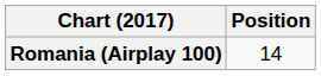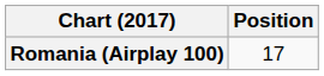Romania (Airplay 100) | Position: 14 -> 17
